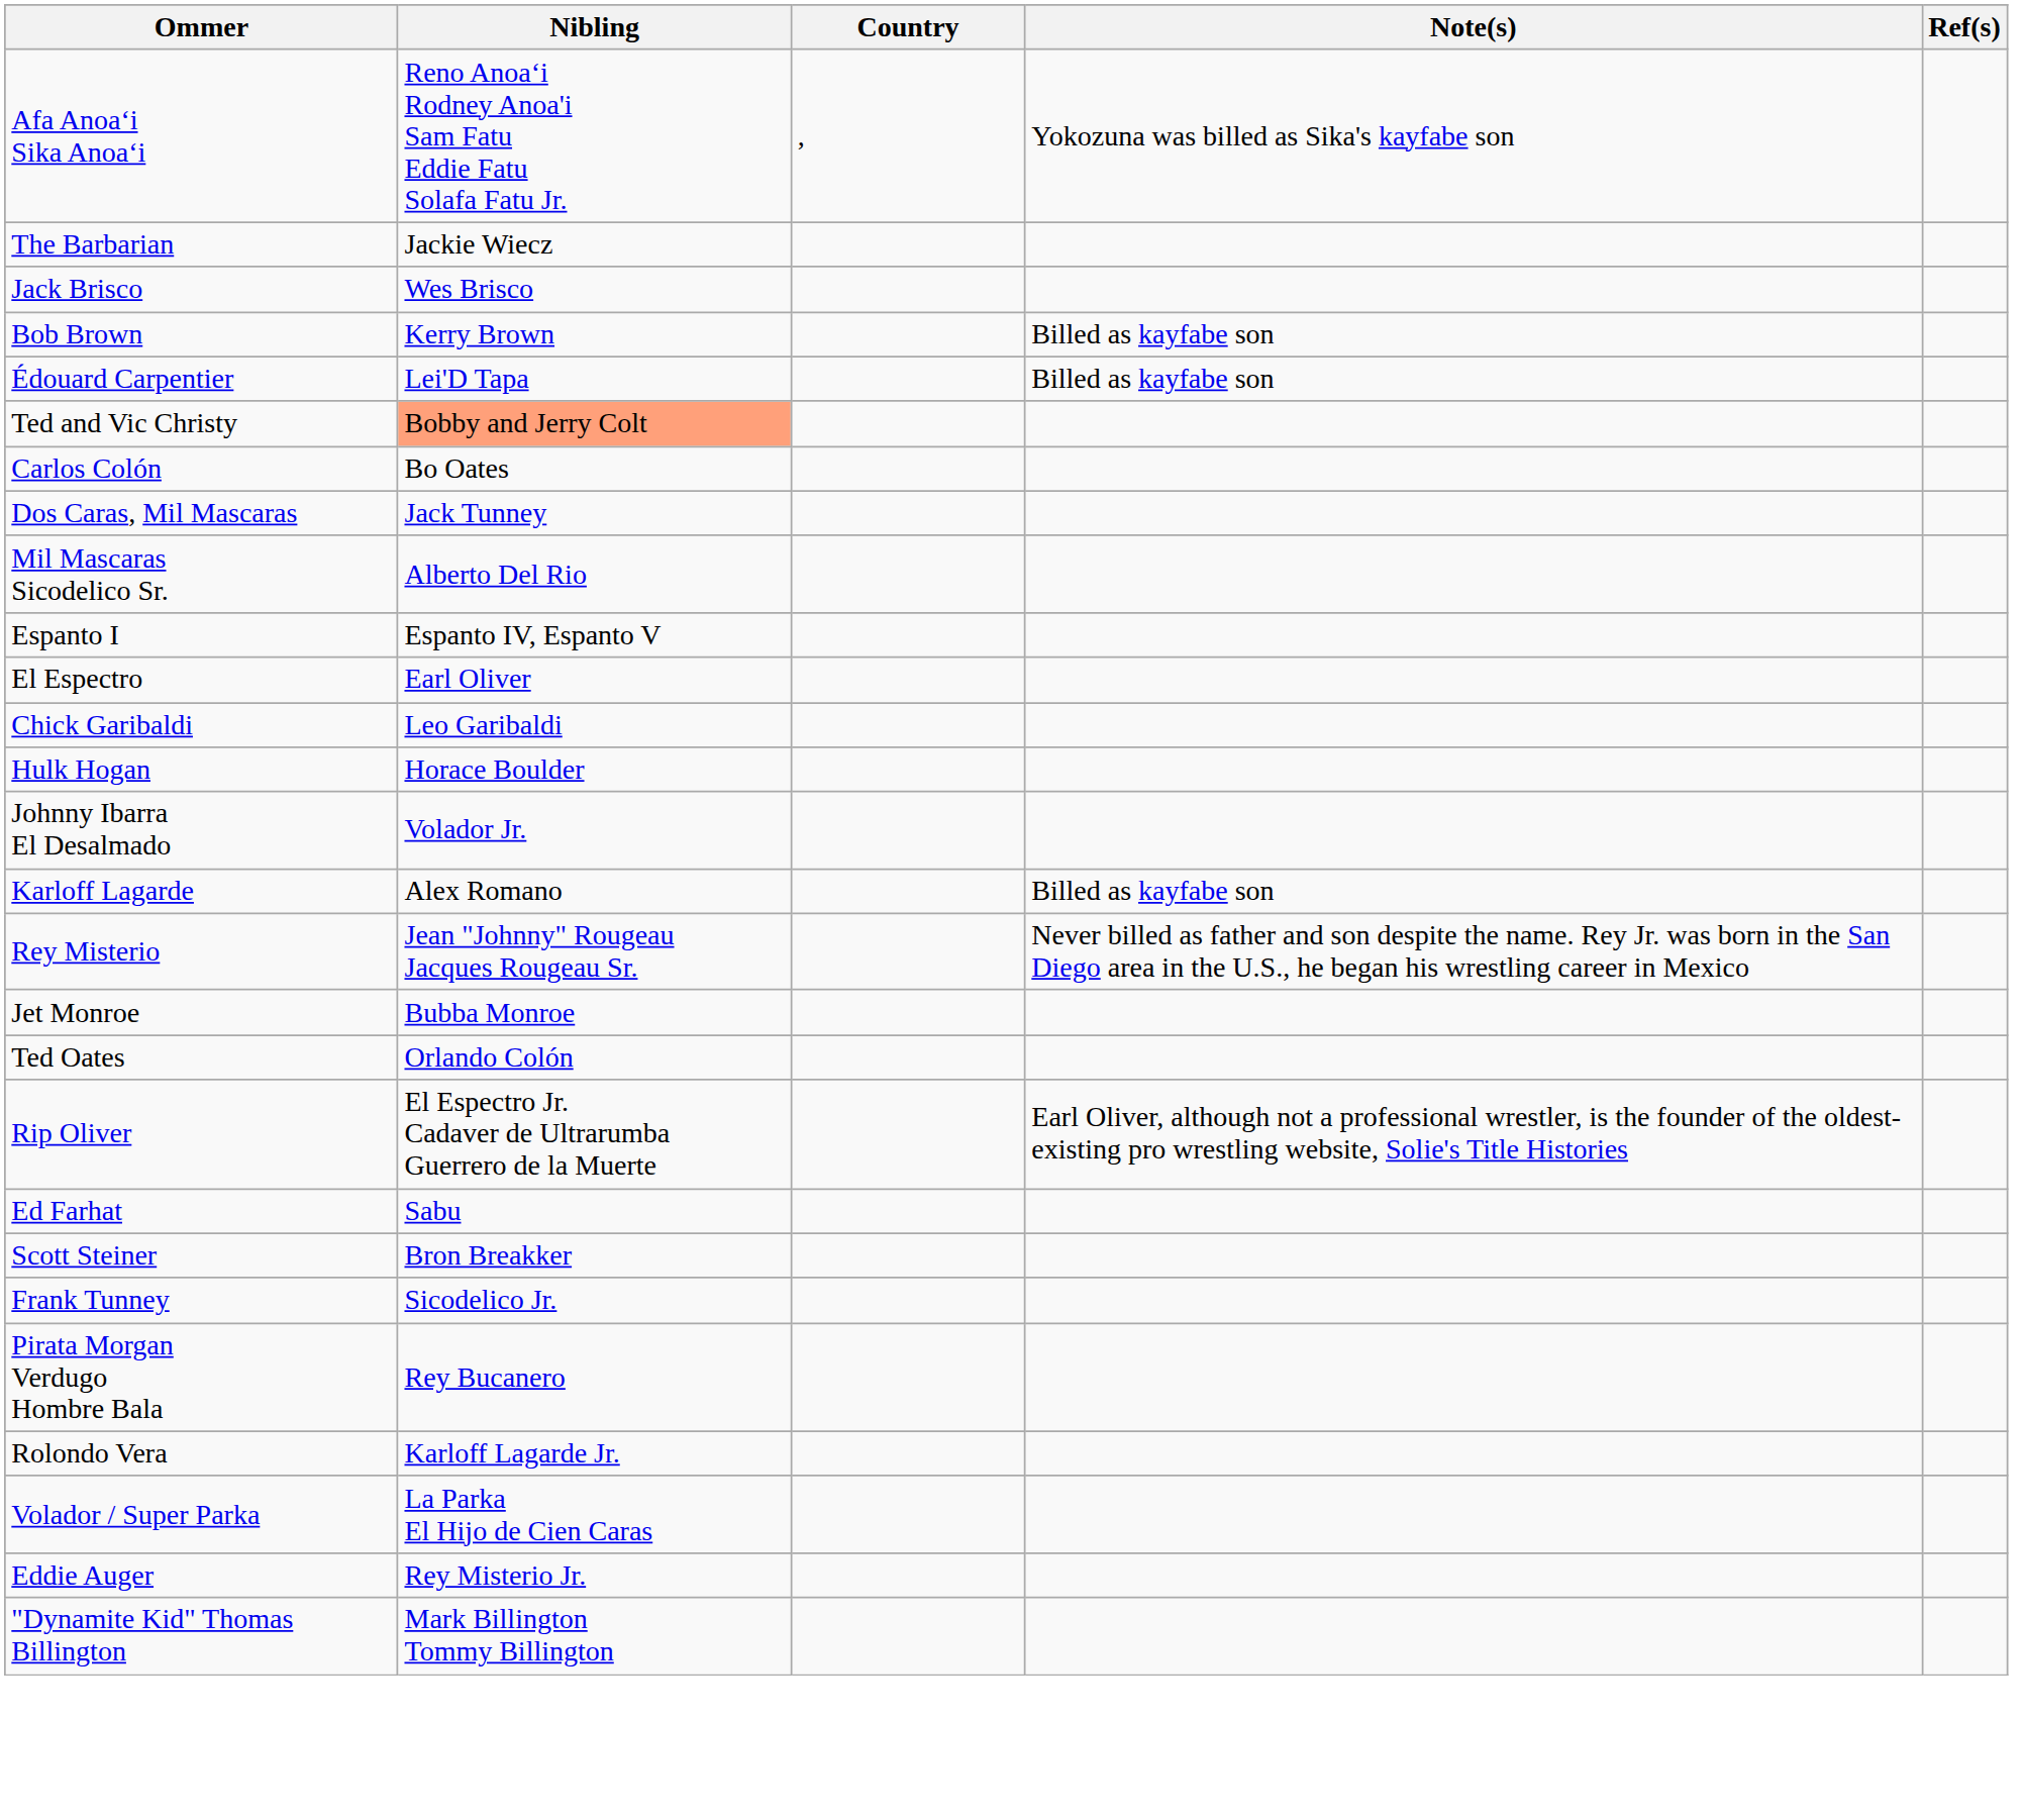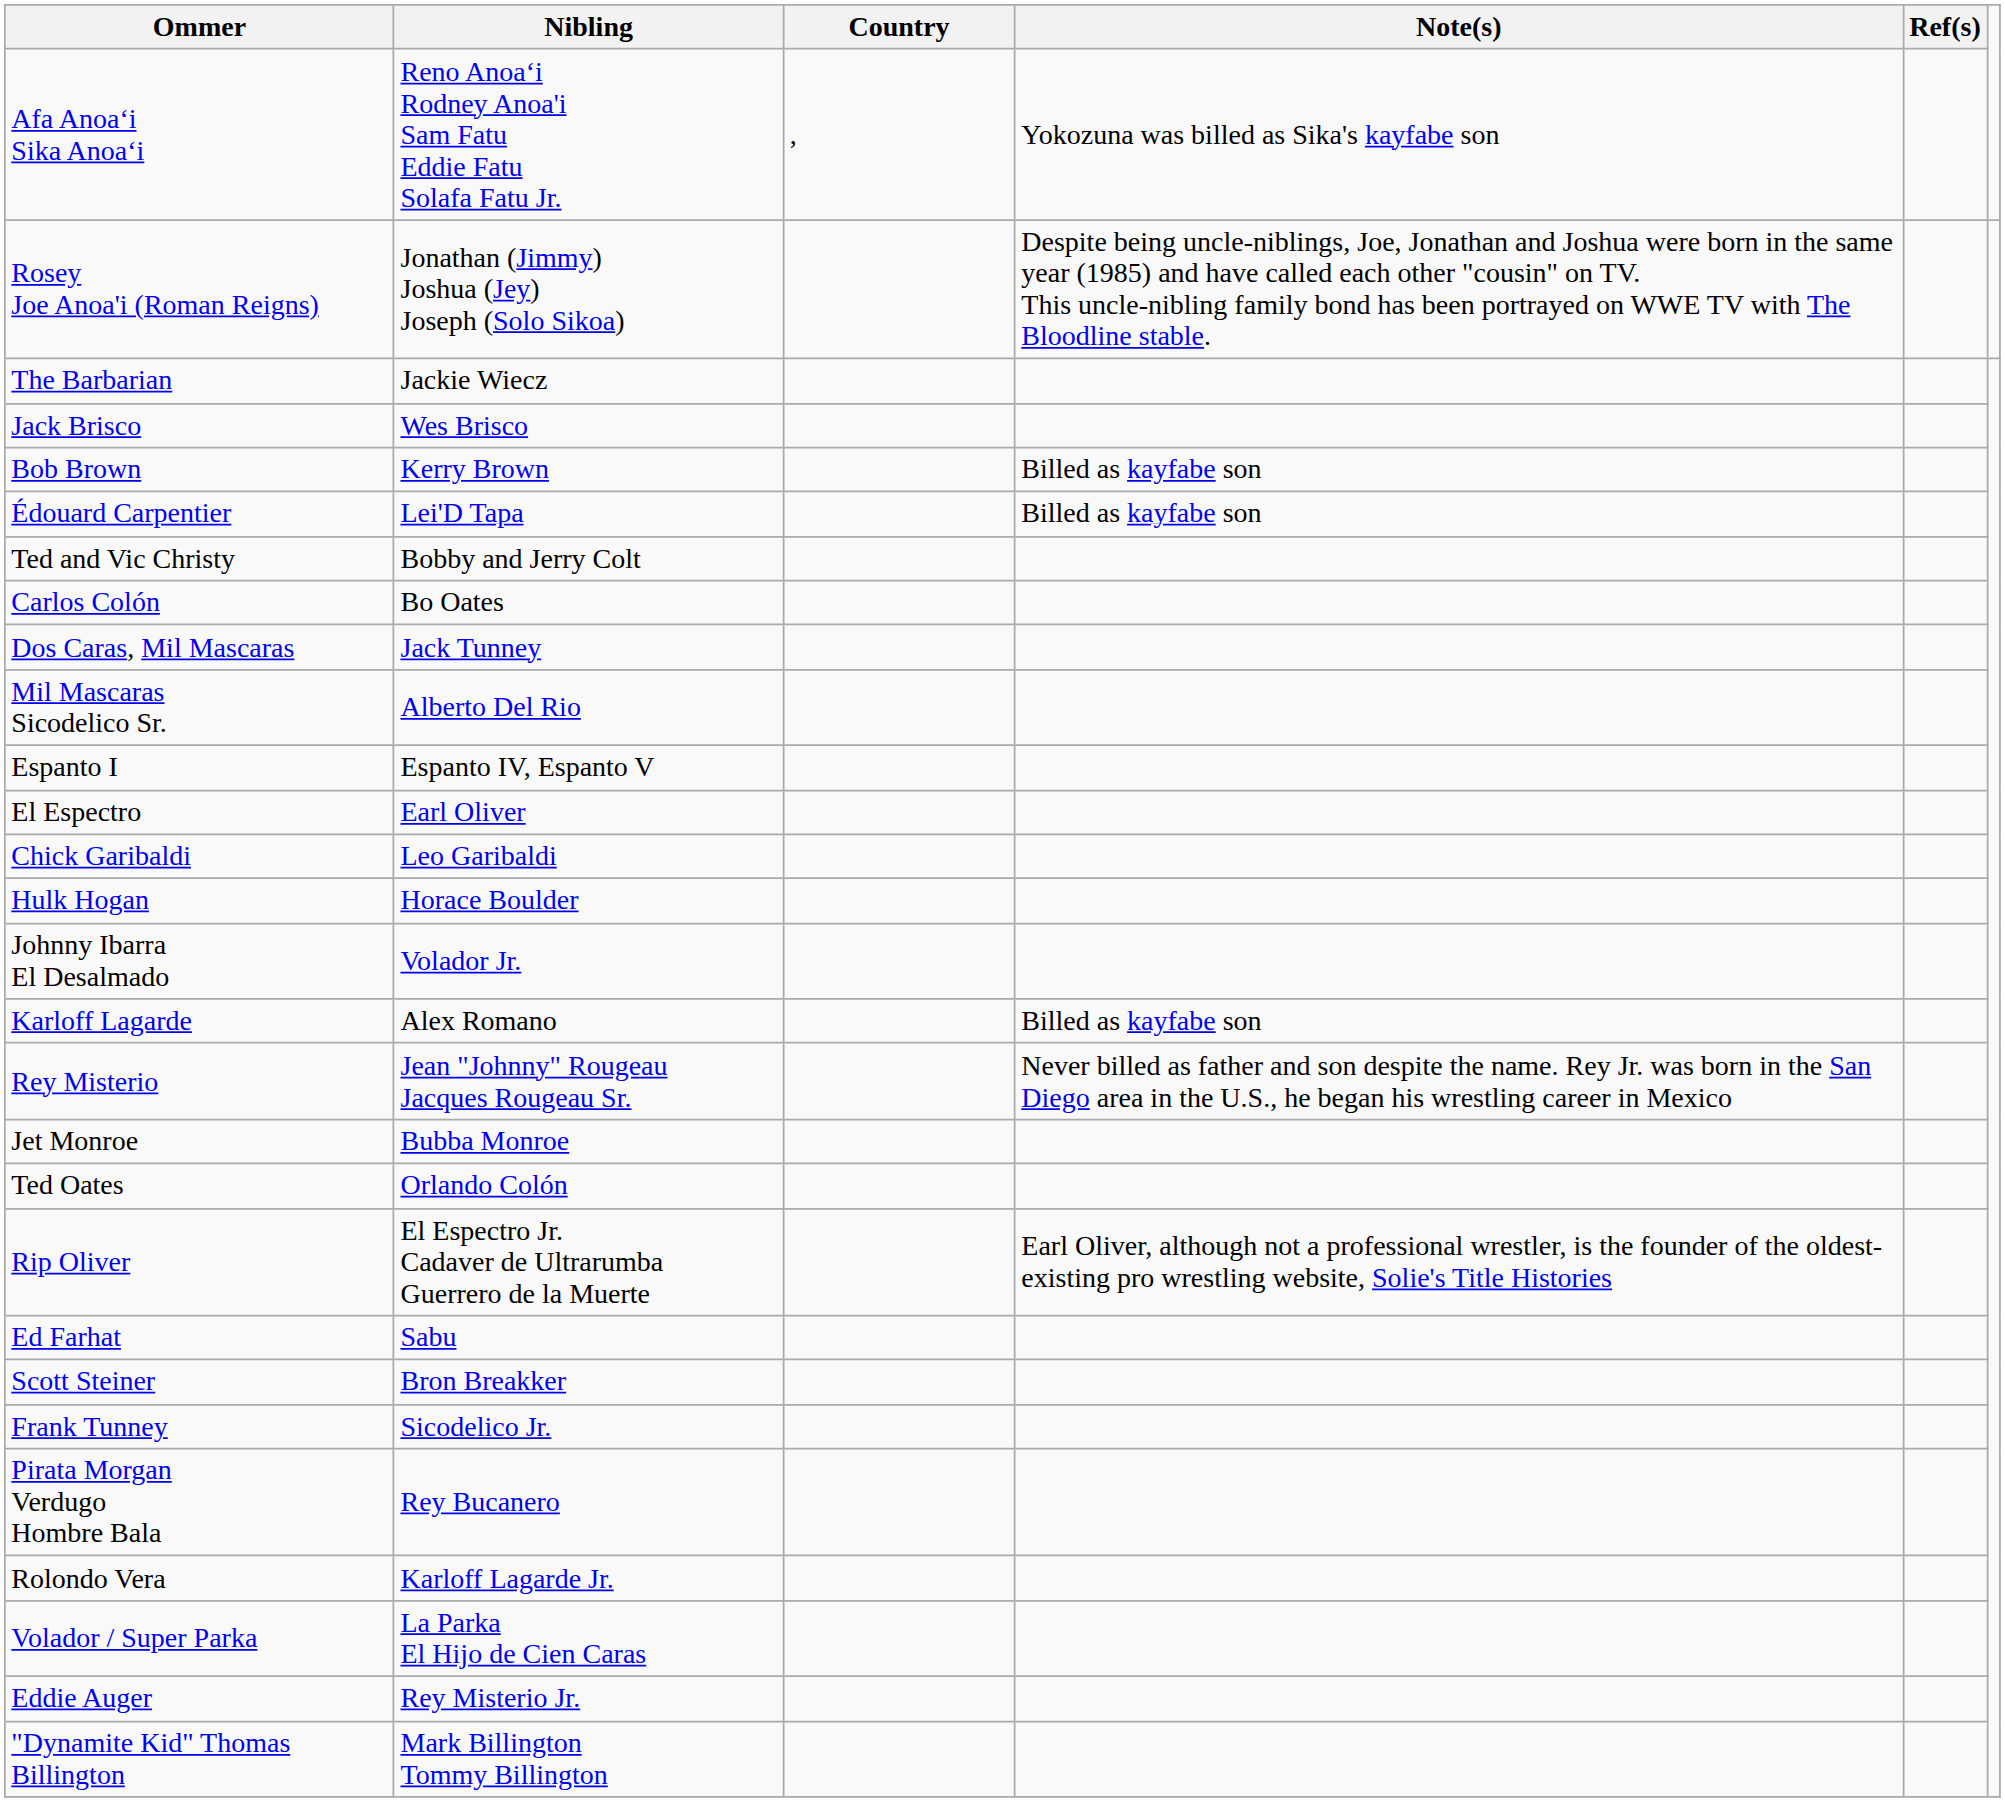+ row: Rosey Joe Anoa'i (Roman Reigns) | Jonathan (Jimmy) Joshua (Jey) Joseph (Solo Sikoa) | Despite being uncle-niblings, Joe, Jonathan and Joshua were born in the same year (1985) and have called each other "cousin" on TV. This uncle-nibling family bond has been portrayed on WWE TV with The Bloodline stable.
Ted and Vic Christy | Nibling: lightsalmon background -> no background
